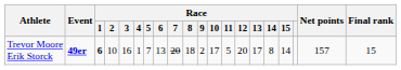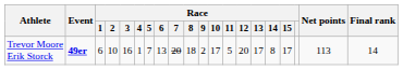Trevor Moore Erik Storck | Race / 1: bold -> normal
Trevor Moore Erik Storck | Race / 15: 14 -> 17
Trevor Moore Erik Storck | Net points: 157 -> 113
Trevor Moore Erik Storck | Final rank: 15 -> 14
